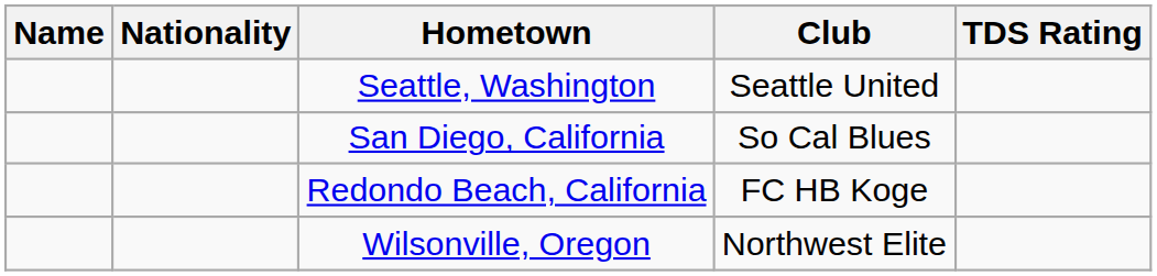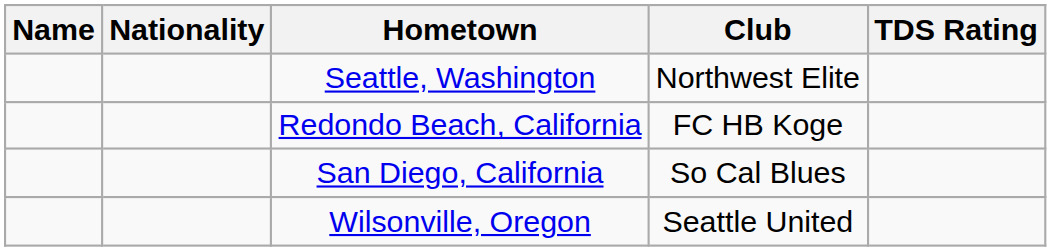Seattle, Washington | Club: Seattle United -> Northwest Elite
rows swapped: San Diego, California <-> Redondo Beach, California
Wilsonville, Oregon | Club: Northwest Elite -> Seattle United
